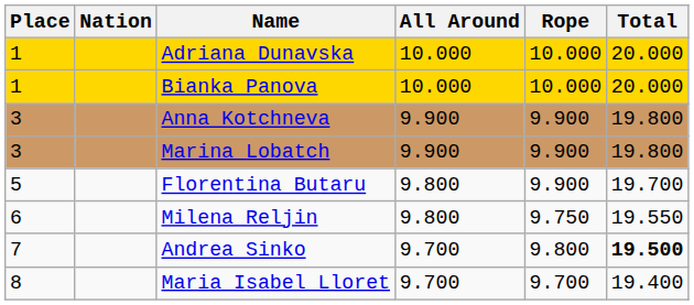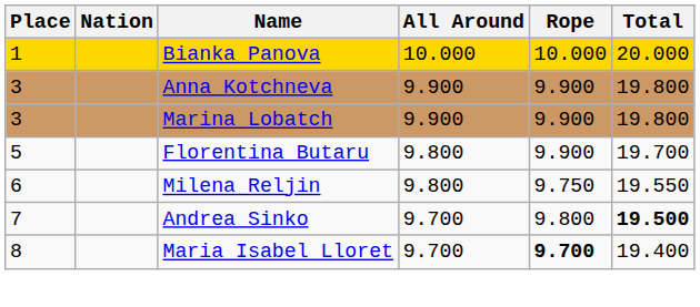- row: 1 | Adriana Dunavska | 10.000 | 10.000 | 20.000
Maria Isabel Lloret | Rope: normal -> bold
